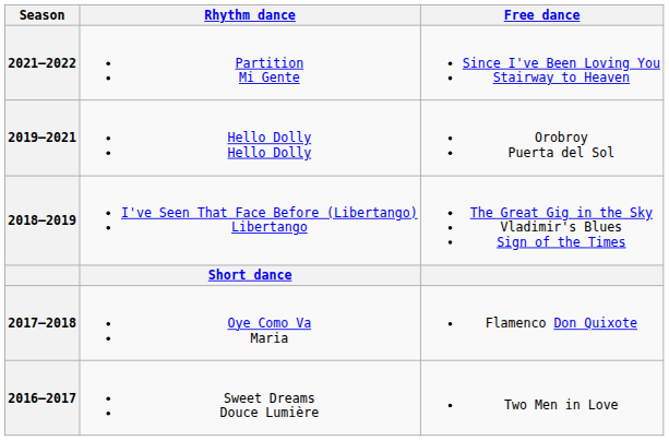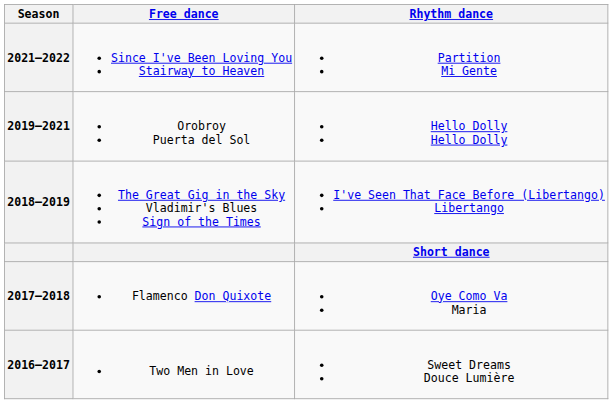columns swapped: Rhythm dance <-> Free dance
